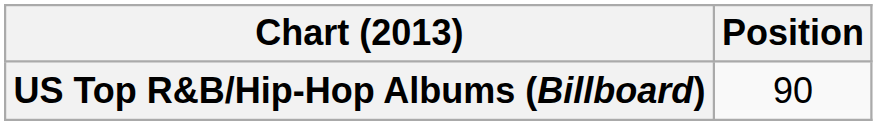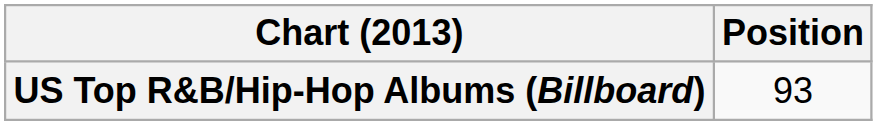US Top R&B/Hip-Hop Albums (Billboard) | Position: 90 -> 93
